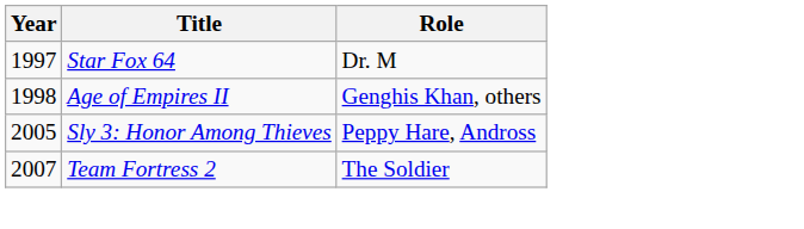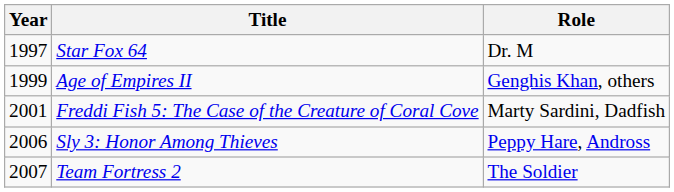Age of Empires II | Year: 1998 -> 1999
+ row: 2001 | Freddi Fish 5: The Case of the Creature of Coral Cove | Marty Sardini, Dadfish
Sly 3: Honor Among Thieves | Year: 2005 -> 2006
